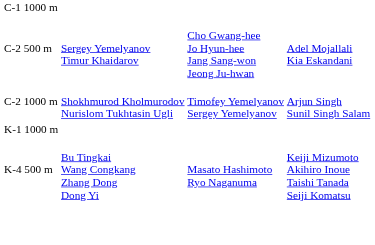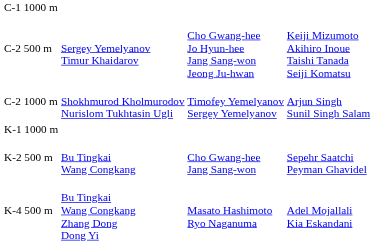C-2 500 m | column 4: Adel Mojallali Kia Eskandani -> Keiji Mizumoto Akihiro Inoue Taishi Tanada Seiji Komatsu
+ row: K-2 500 m | Bu Tingkai Wang Congkang | Cho Gwang-hee Jang Sang-won | Sepehr Saatchi Peyman Ghavidel
K-4 500 m | column 4: Keiji Mizumoto Akihiro Inoue Taishi Tanada Seiji Komatsu -> Adel Mojallali Kia Eskandani
